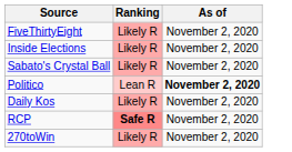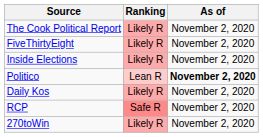+ row: The Cook Political Report | Likely R | November 2, 2020
- row: Sabato's Crystal Ball | Likely R | November 2, 2020
RCP | Ranking: bold -> normal
